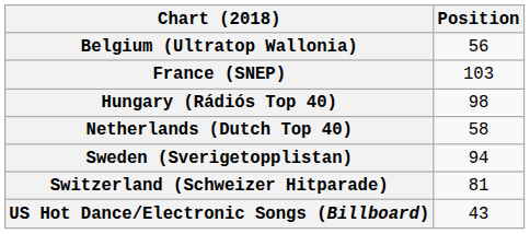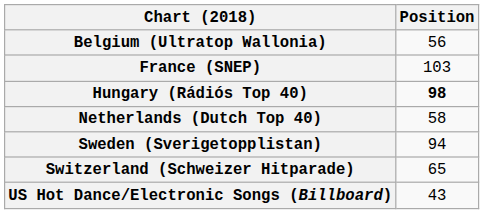Hungary (Rádiós Top 40) | Position: normal -> bold
Switzerland (Schweizer Hitparade) | Position: 81 -> 65
